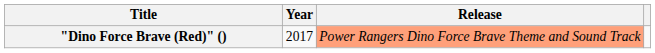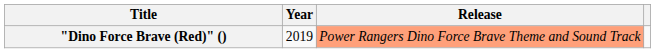"Dino Force Brave (Red)" () | Year: 2017 -> 2019
